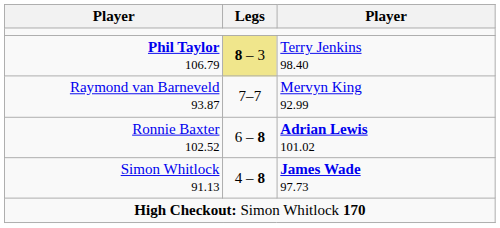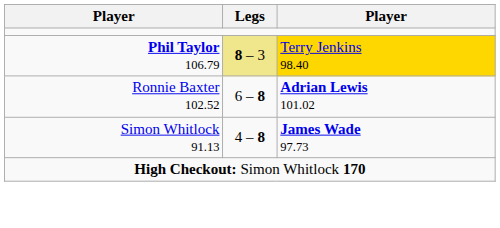Phil Taylor 106.79 | column 3: no background -> gold background
- row: Raymond van Barneveld 93.87 | 7–7 | Mervyn King 92.99
